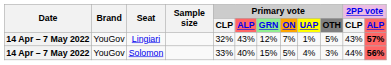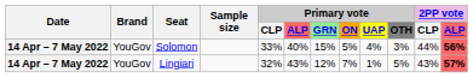rows swapped: Lingiari <-> Solomon
